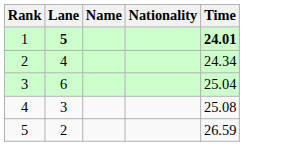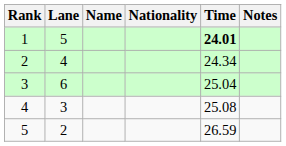+ column: Notes
1 | Lane: bold -> normal
